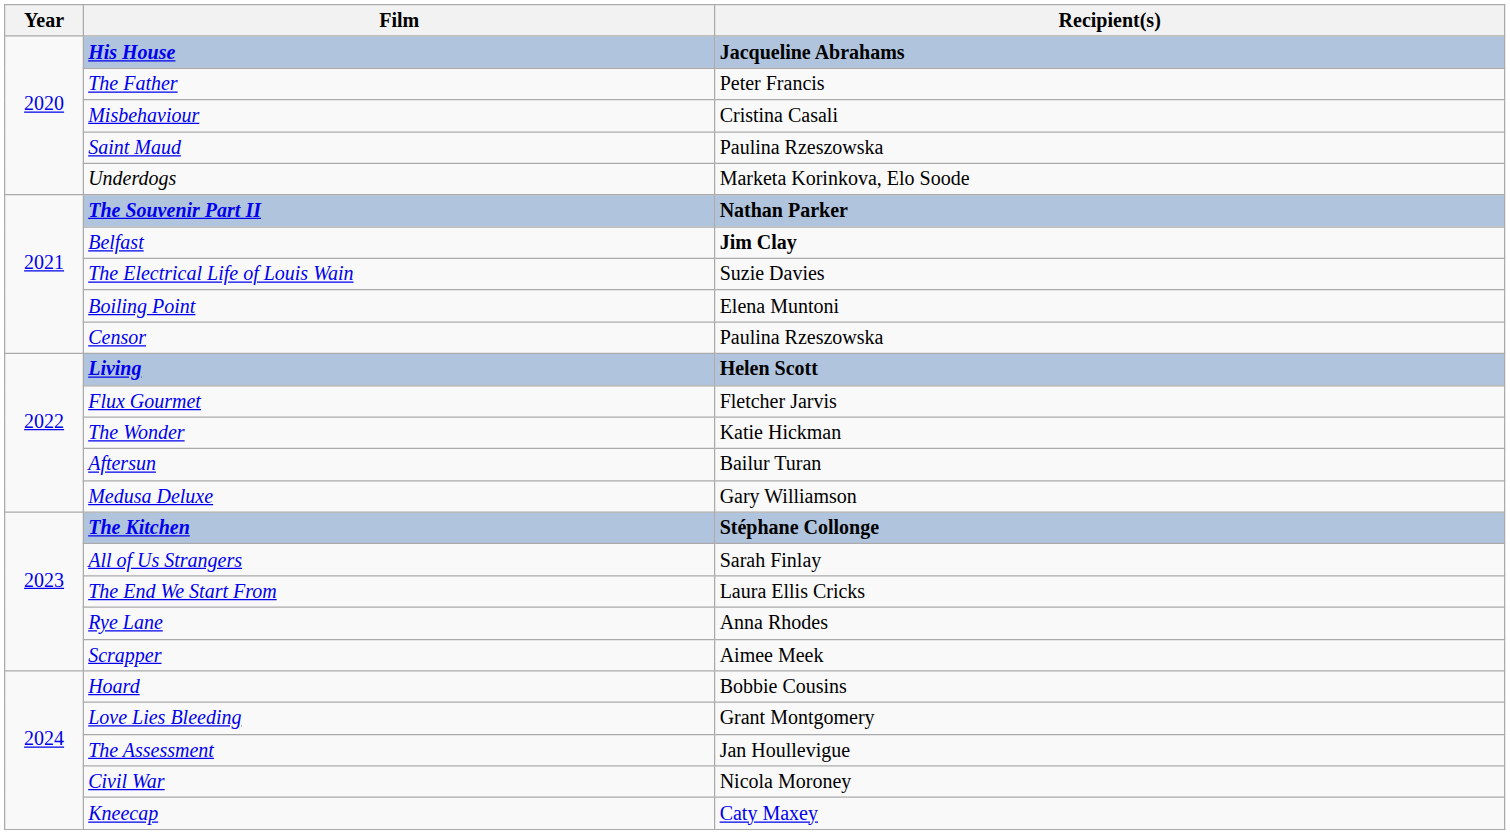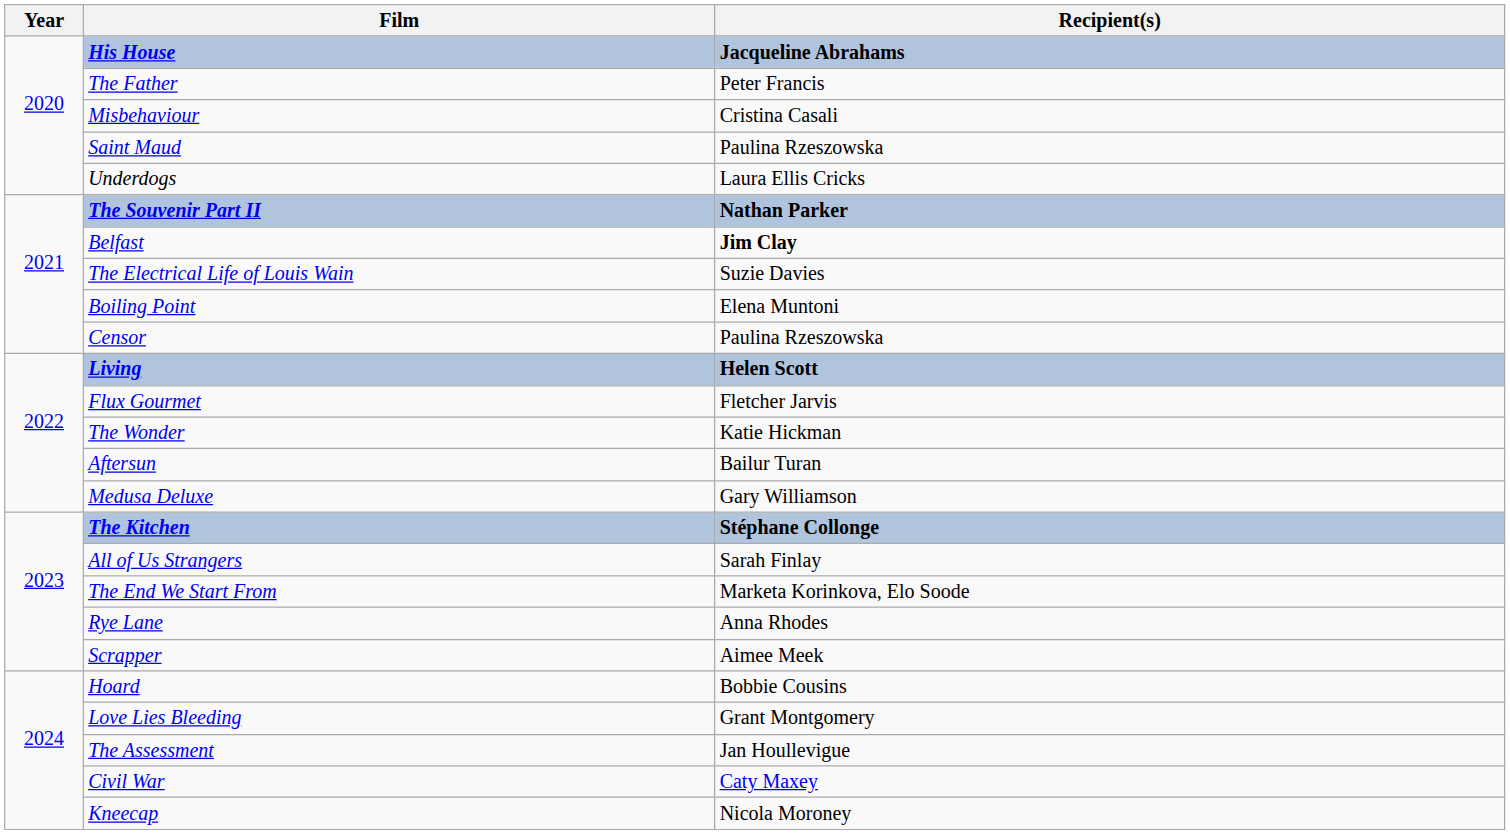Underdogs | Recipient(s): Marketa Korinkova, Elo Soode -> Laura Ellis Cricks
The End We Start From | Recipient(s): Laura Ellis Cricks -> Marketa Korinkova, Elo Soode
Civil War | Recipient(s): Nicola Moroney -> Caty Maxey
Kneecap | Recipient(s): Caty Maxey -> Nicola Moroney
